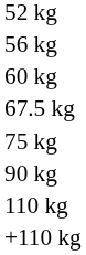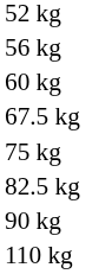+ row: 82.5 kg
- row: +110 kg
